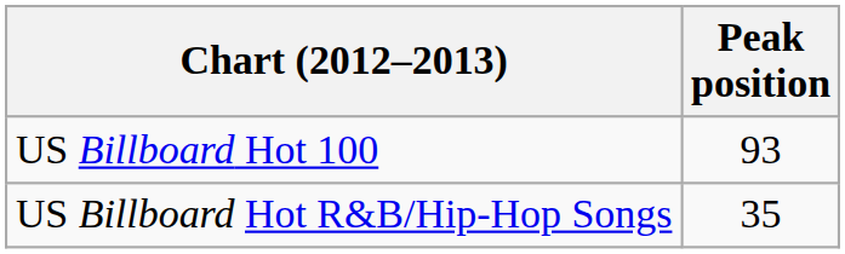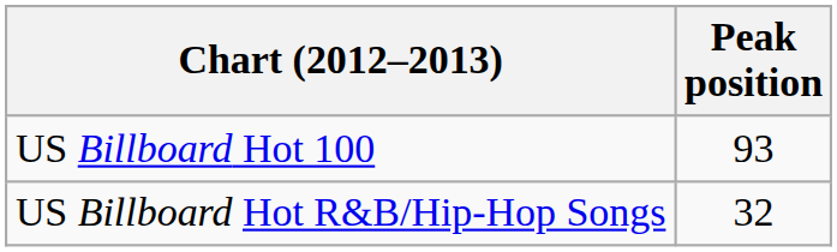US Billboard Hot R&B/Hip-Hop Songs | Peak position: 35 -> 32
